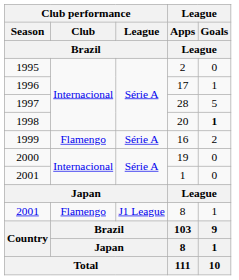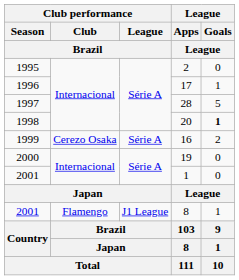16 | Club performance / Club / Brazil: Flamengo -> Cerezo Osaka
